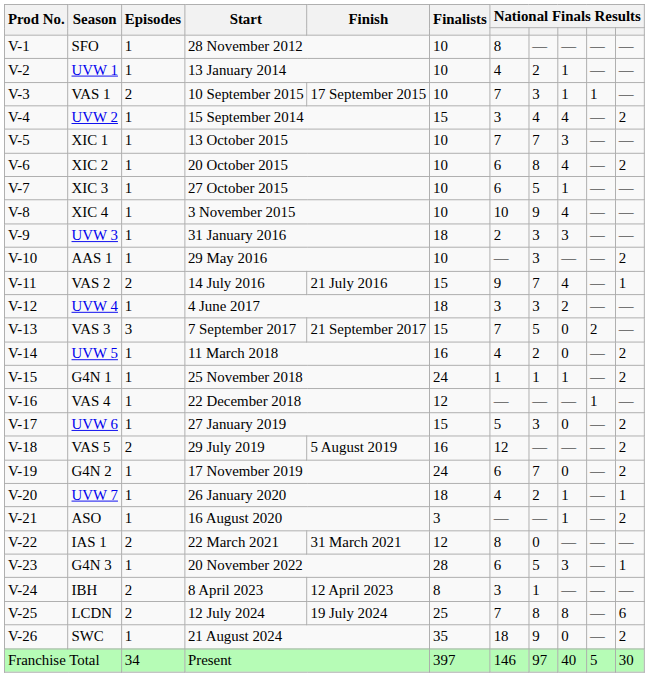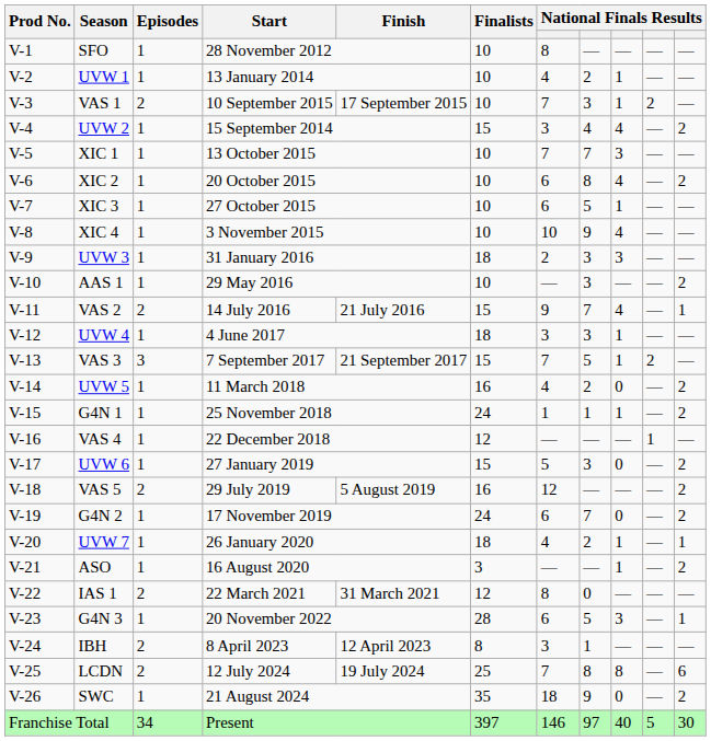VAS 1 | column 10: 1 -> 2
UVW 4 | column 9: 2 -> 1
VAS 3 | column 9: 0 -> 1
